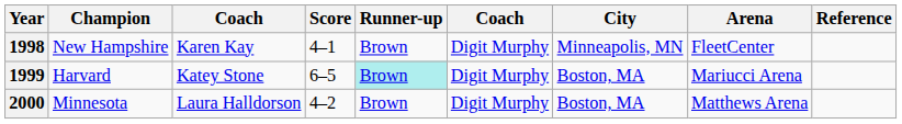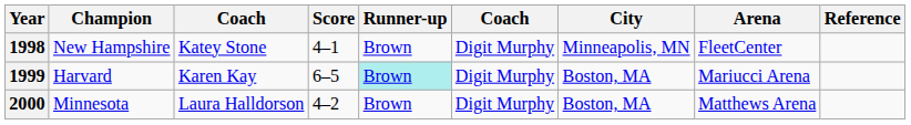1998 | column 3: Karen Kay -> Katey Stone
1999 | column 3: Katey Stone -> Karen Kay
